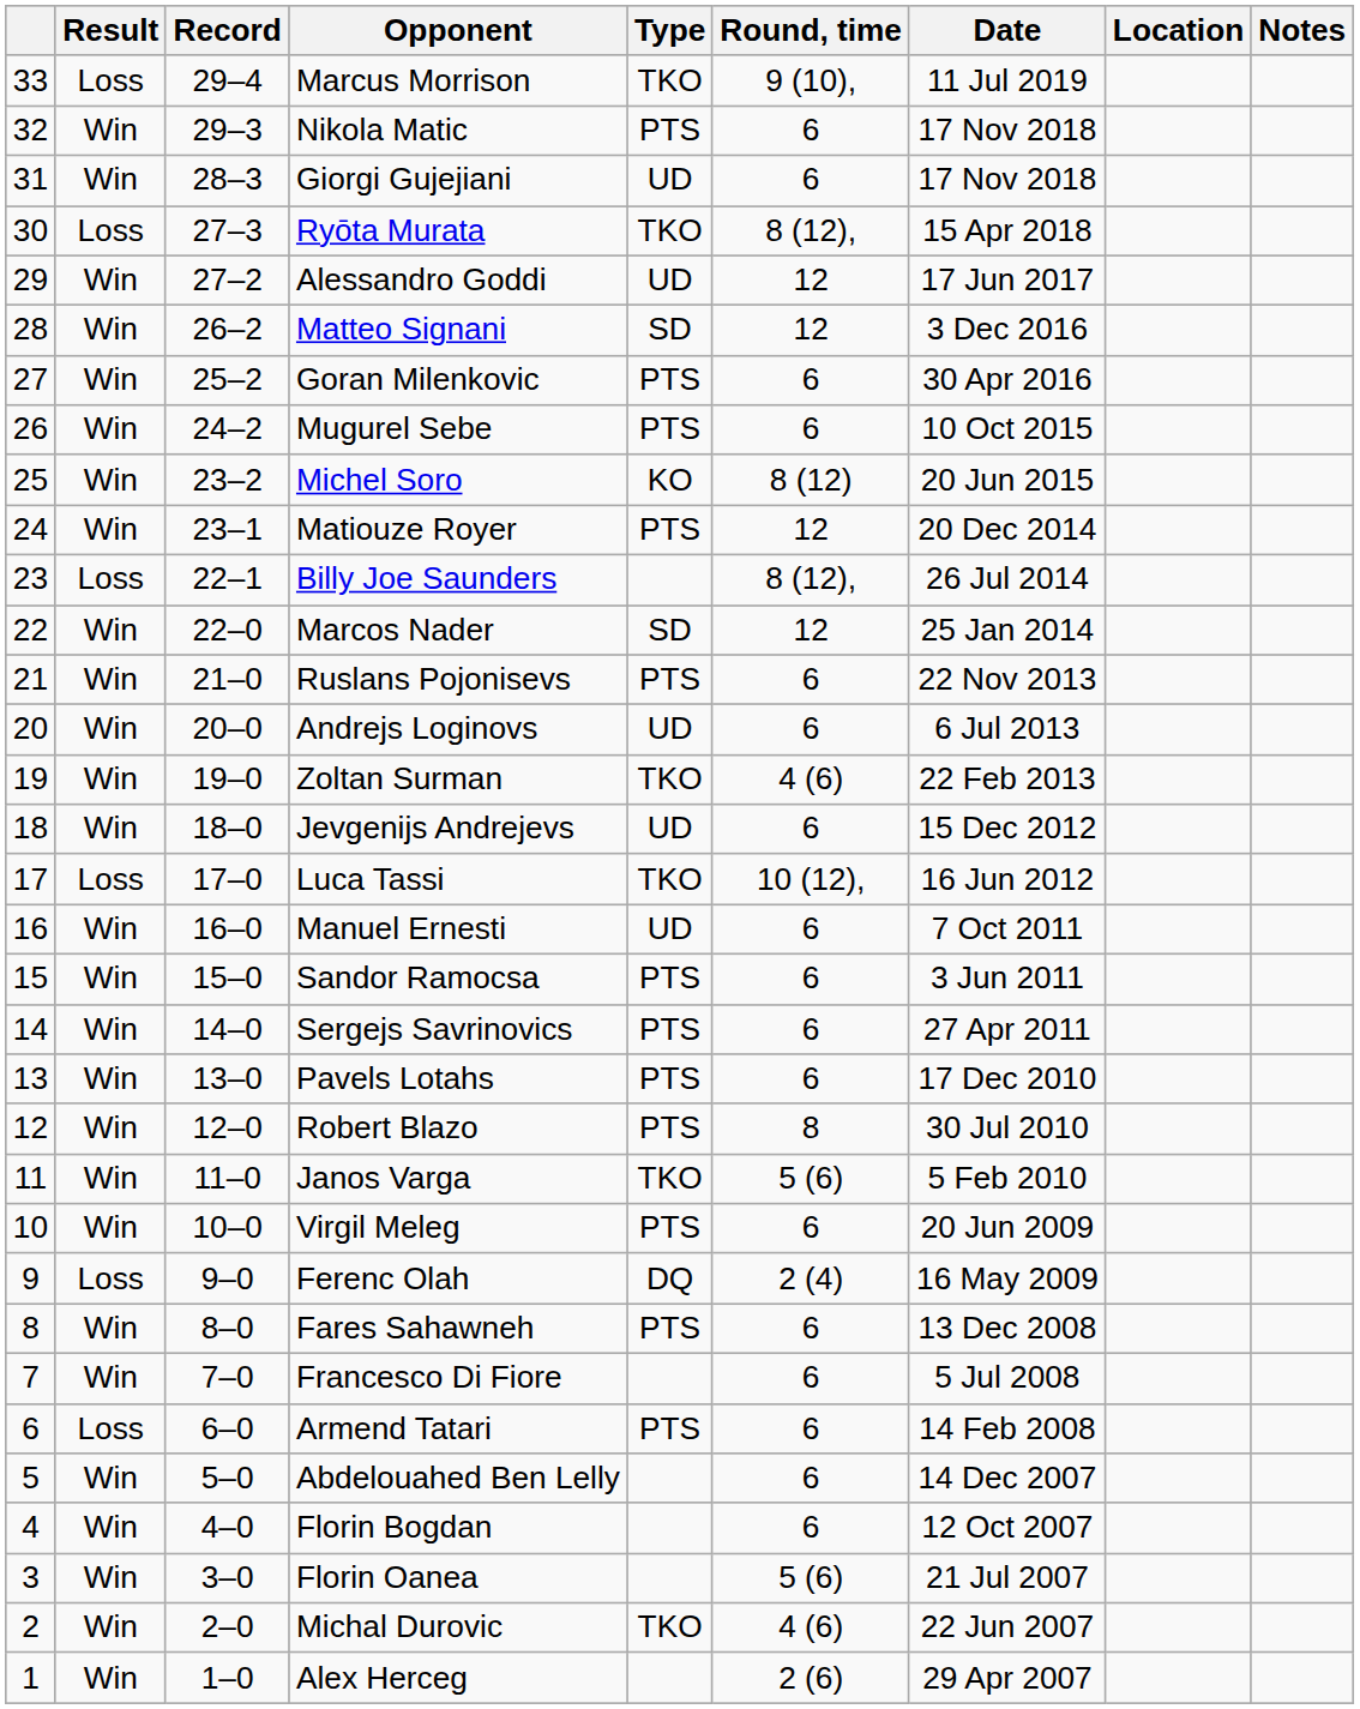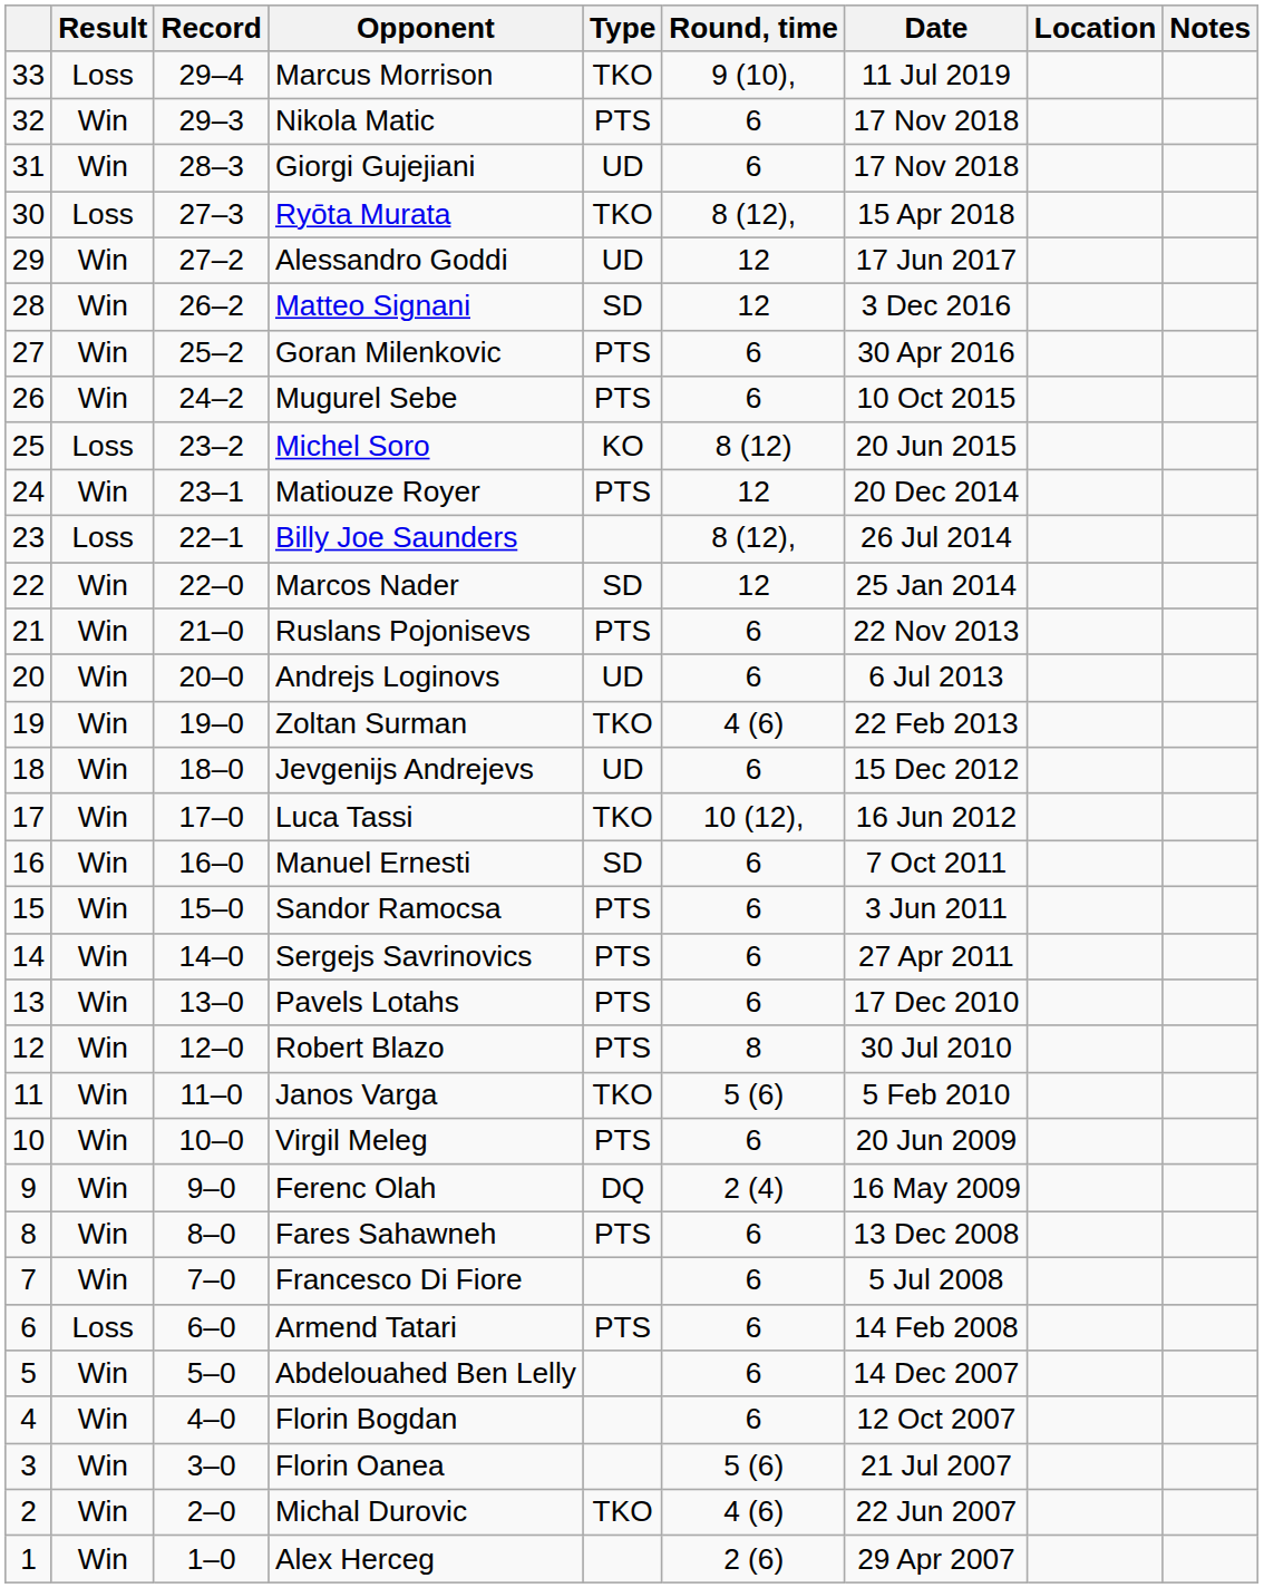Michel Soro | Result: Win -> Loss
Luca Tassi | Result: Loss -> Win
Manuel Ernesti | Type: UD -> SD
Ferenc Olah | Result: Loss -> Win
